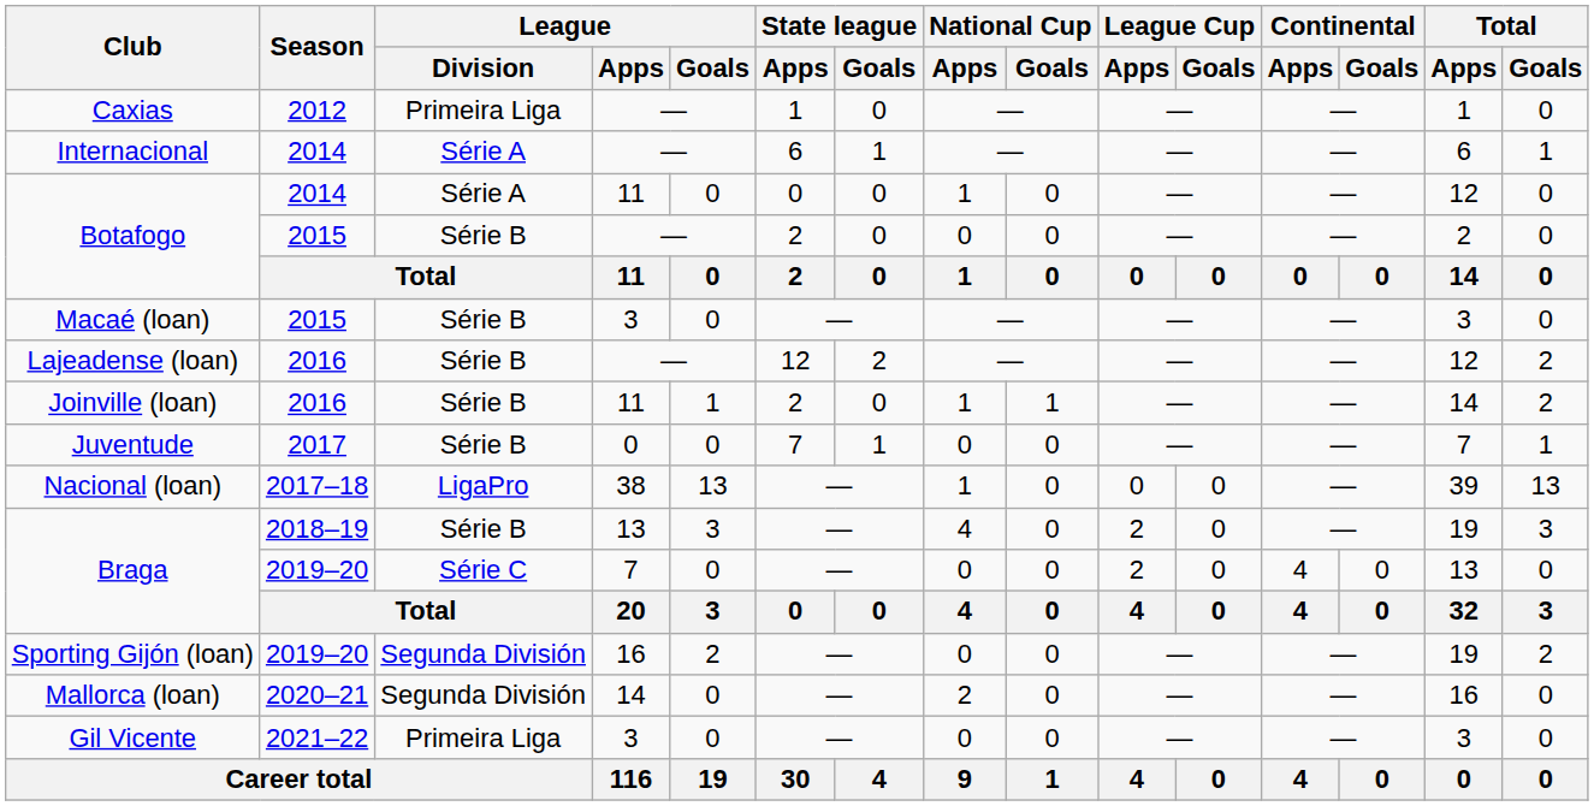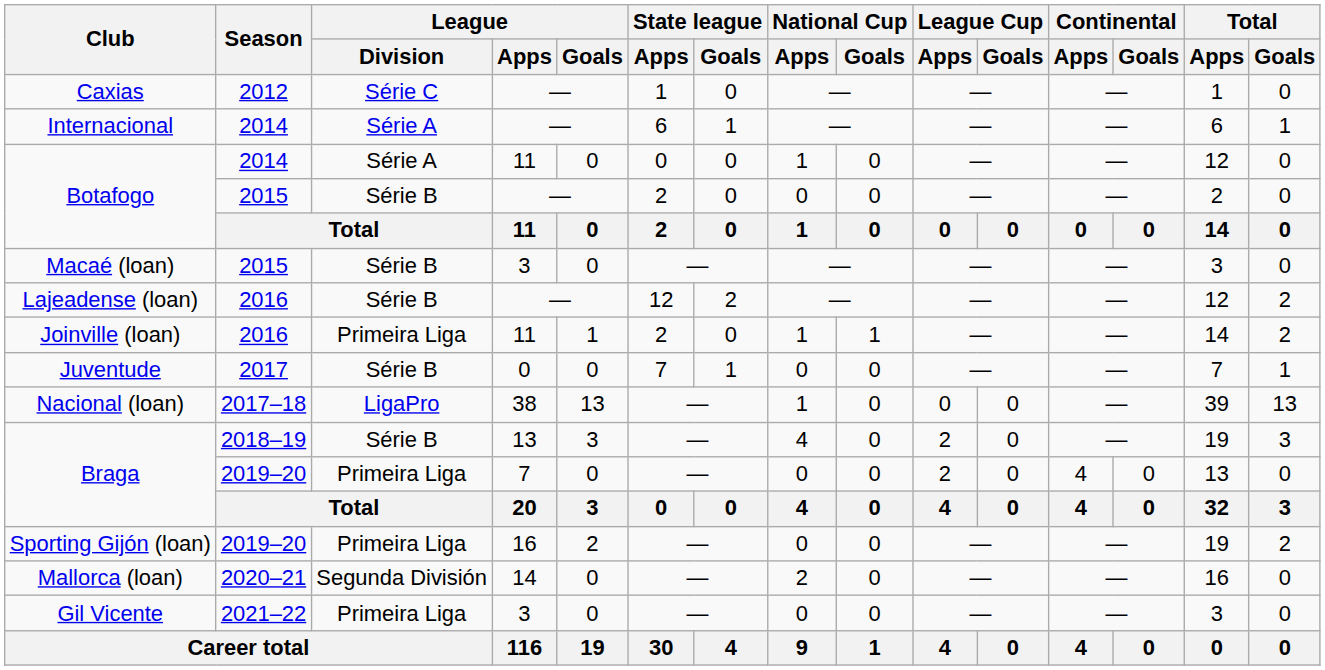Caxias | League / Division: Primeira Liga -> Série C
Joinville (loan) | League / Division: Série B -> Primeira Liga
Braga / 2019–20 | League / Division: Série C -> Primeira Liga
Sporting Gijón (loan) | League / Division: Segunda División -> Primeira Liga
